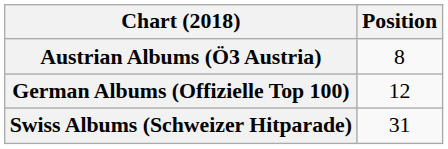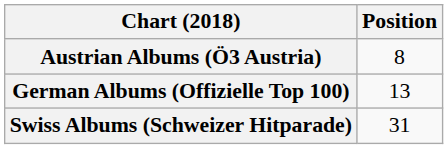German Albums (Offizielle Top 100) | Position: 12 -> 13
